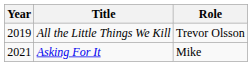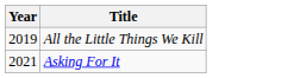- column: Role | Trevor Olsson | Mike
